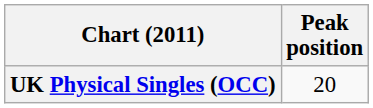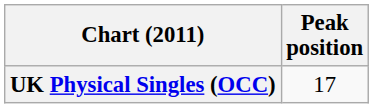UK Physical Singles (OCC) | Peak position: 20 -> 17
